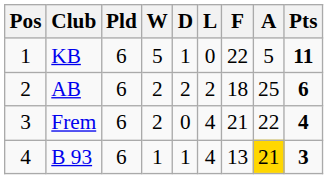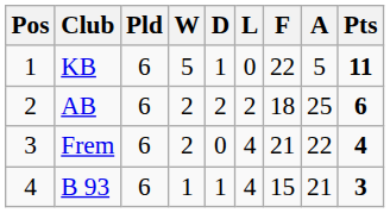B 93 | F: 13 -> 15
B 93 | A: gold background -> no background
